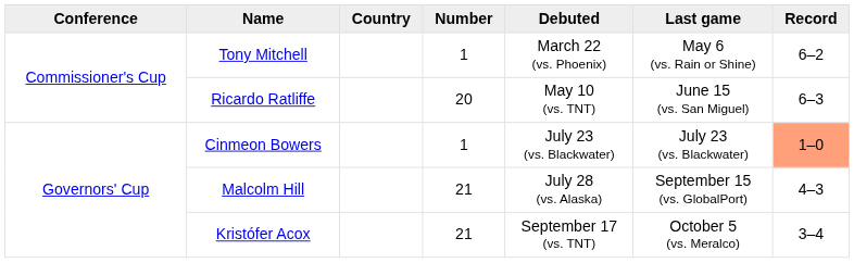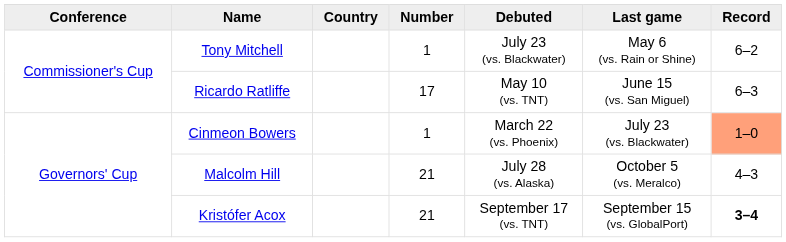Tony Mitchell | Debuted: March 22 (vs. Phoenix) -> July 23 (vs. Blackwater)
Ricardo Ratliffe | Number: 20 -> 17
Cinmeon Bowers | Debuted: July 23 (vs. Blackwater) -> March 22 (vs. Phoenix)
Malcolm Hill | Last game: September 15 (vs. GlobalPort) -> October 5 (vs. Meralco)
Kristófer Acox | Last game: October 5 (vs. Meralco) -> September 15 (vs. GlobalPort)
Kristófer Acox | Record: normal -> bold
